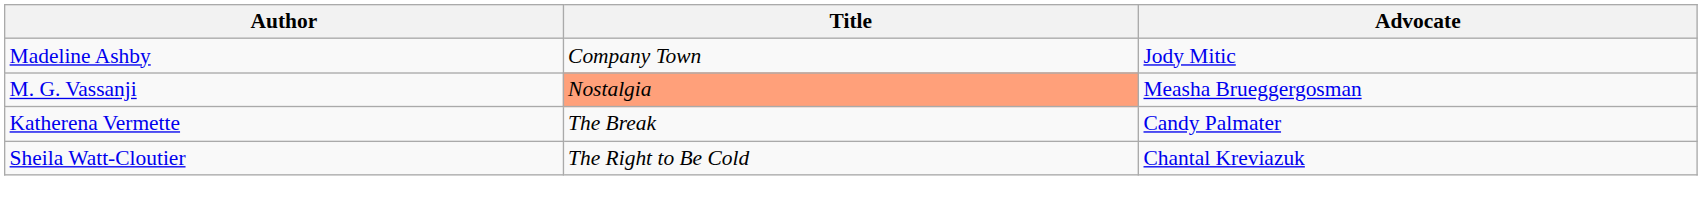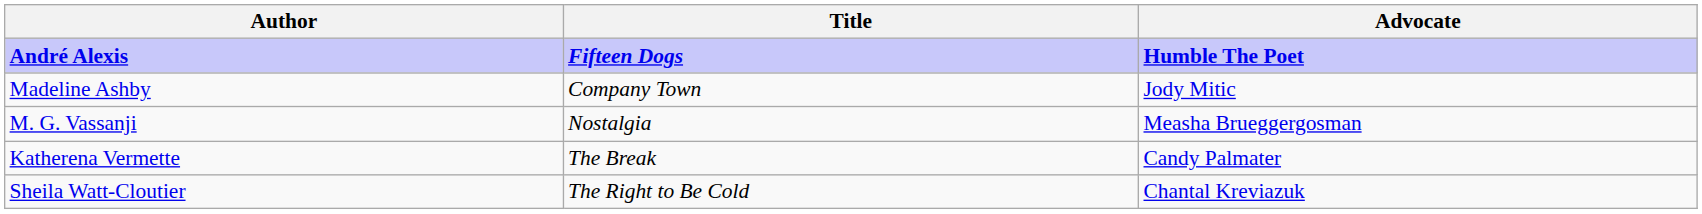+ row: André Alexis | Fifteen Dogs | Humble The Poet
M. G. Vassanji | Title: lightsalmon background -> no background
